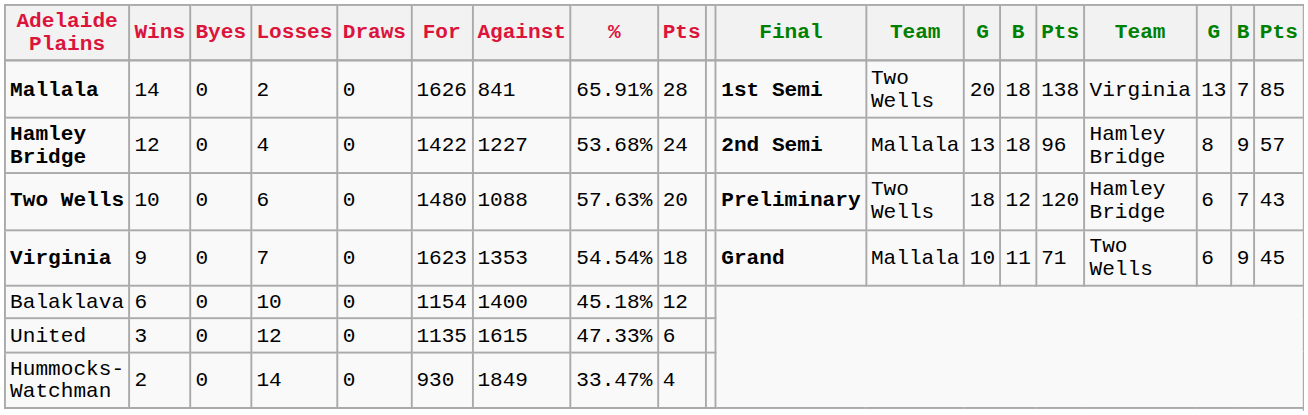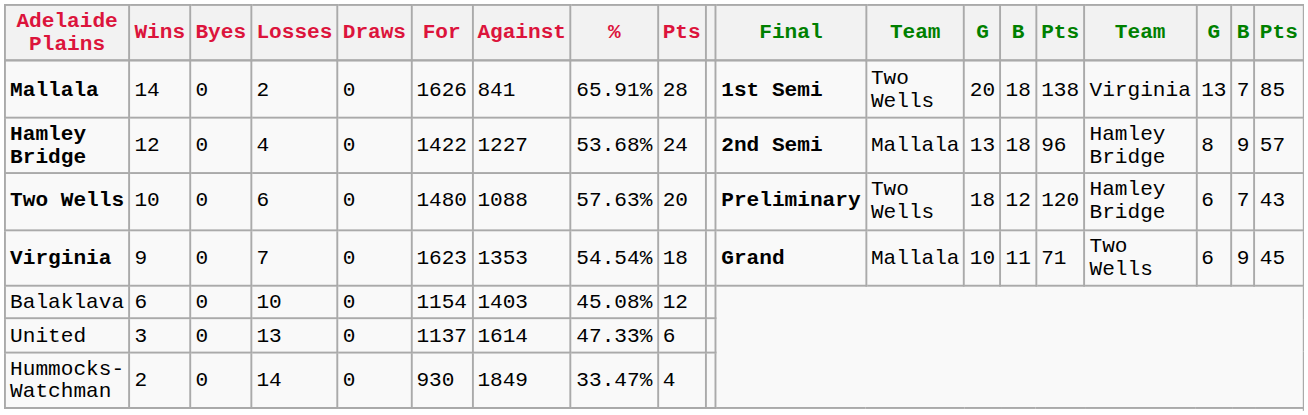Balaklava | Against: 1400 -> 1403
Balaklava | %: 45.18% -> 45.08%
United | Losses: 12 -> 13
United | For: 1135 -> 1137
United | Against: 1615 -> 1614
